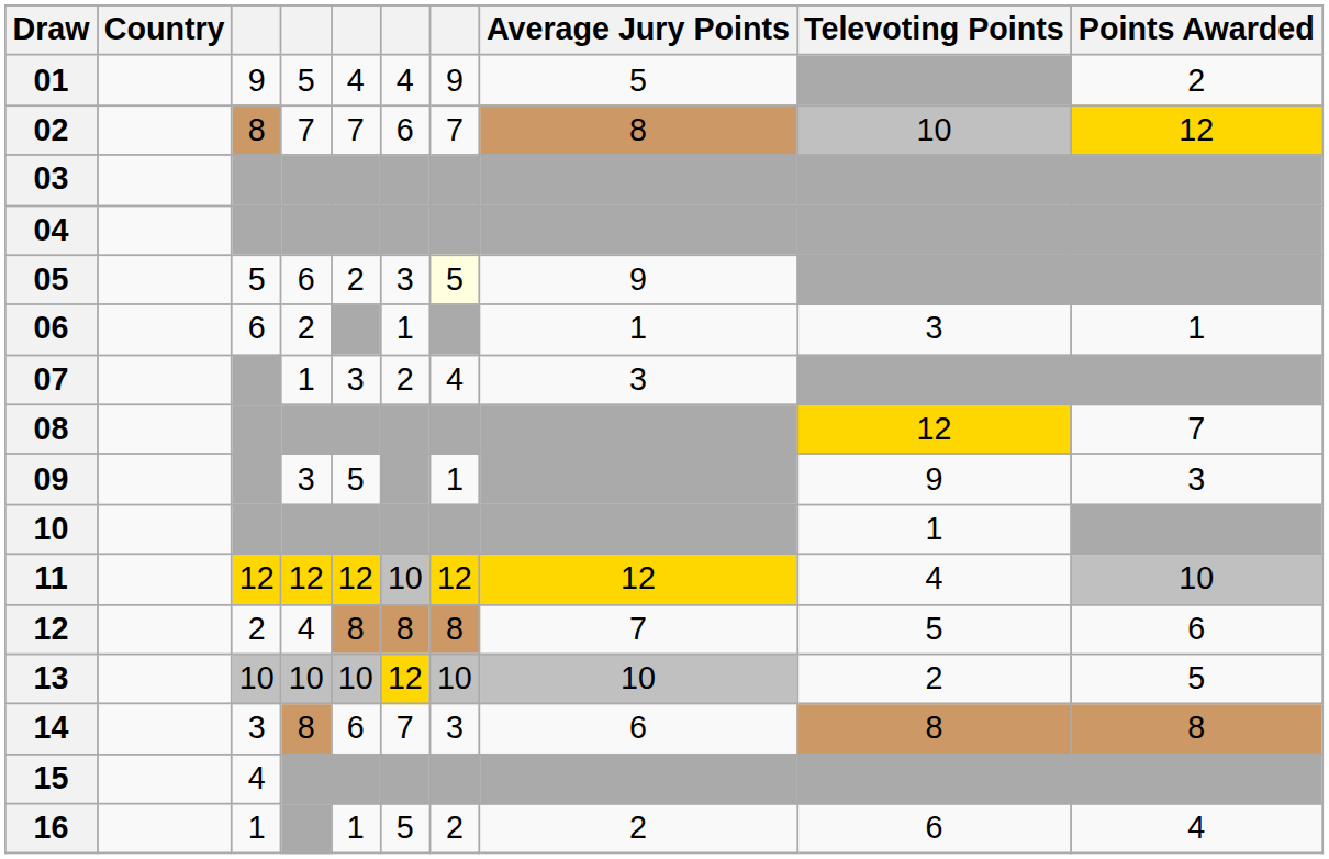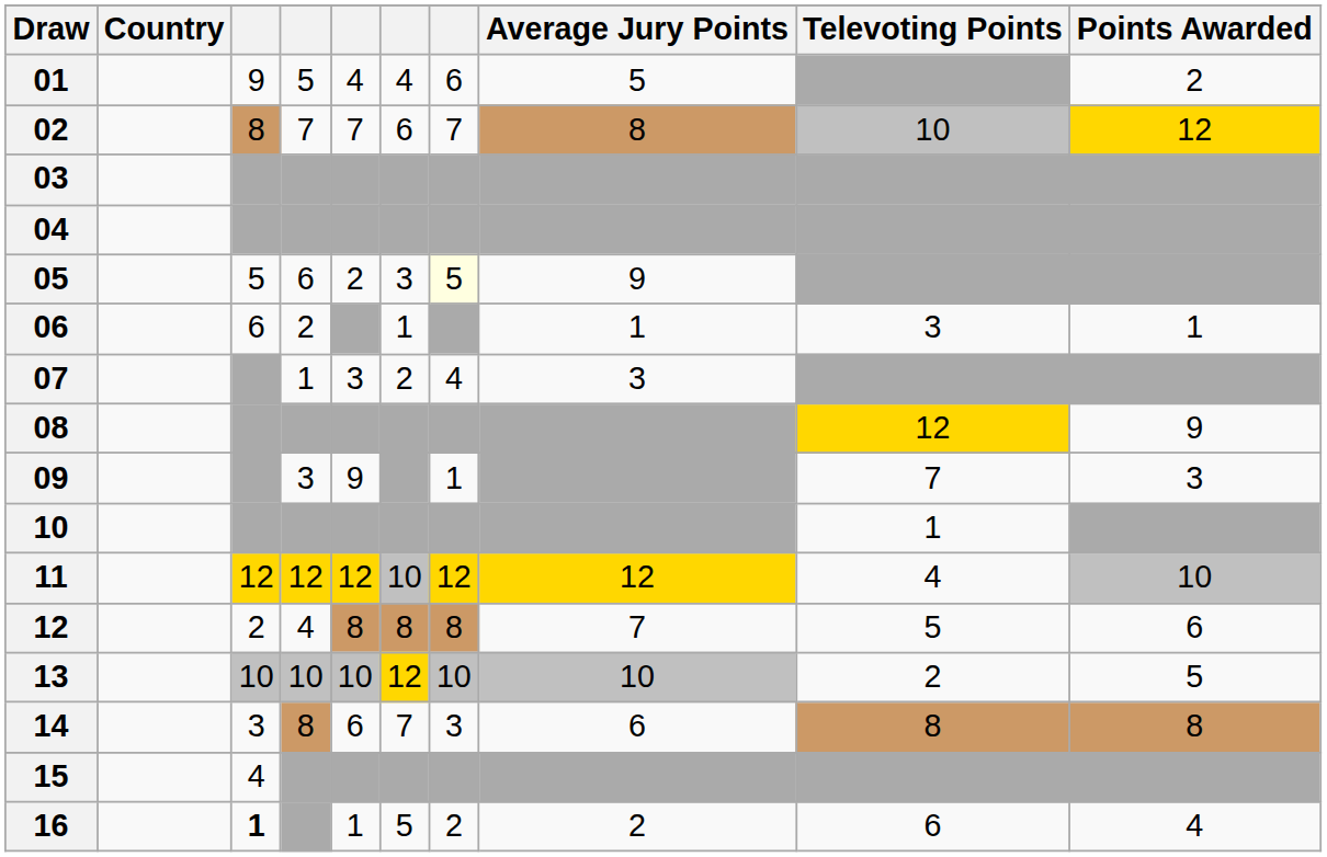01 | column 7: 9 -> 6
08 | Points Awarded: 7 -> 9
09 | column 5: 5 -> 9
09 | Televoting Points: 9 -> 7
16 | column 3: normal -> bold
